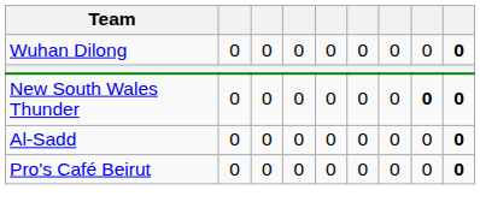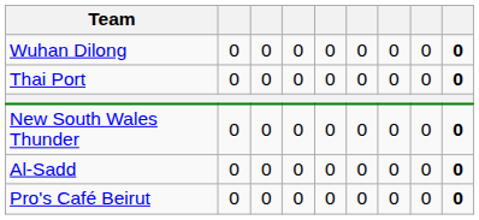+ row: Thai Port | 0 | 0 | 0 | 0 | 0 | 0 | 0 | 0
New South Wales Thunder | column 8: bold -> normal
